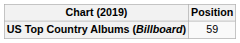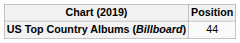US Top Country Albums (Billboard) | Position: 59 -> 44
